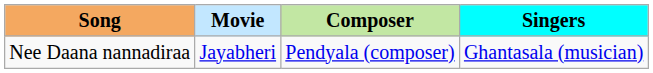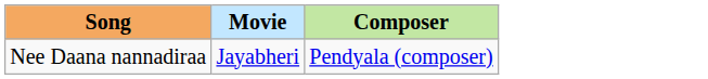- column: Singers | Ghantasala (musician)
